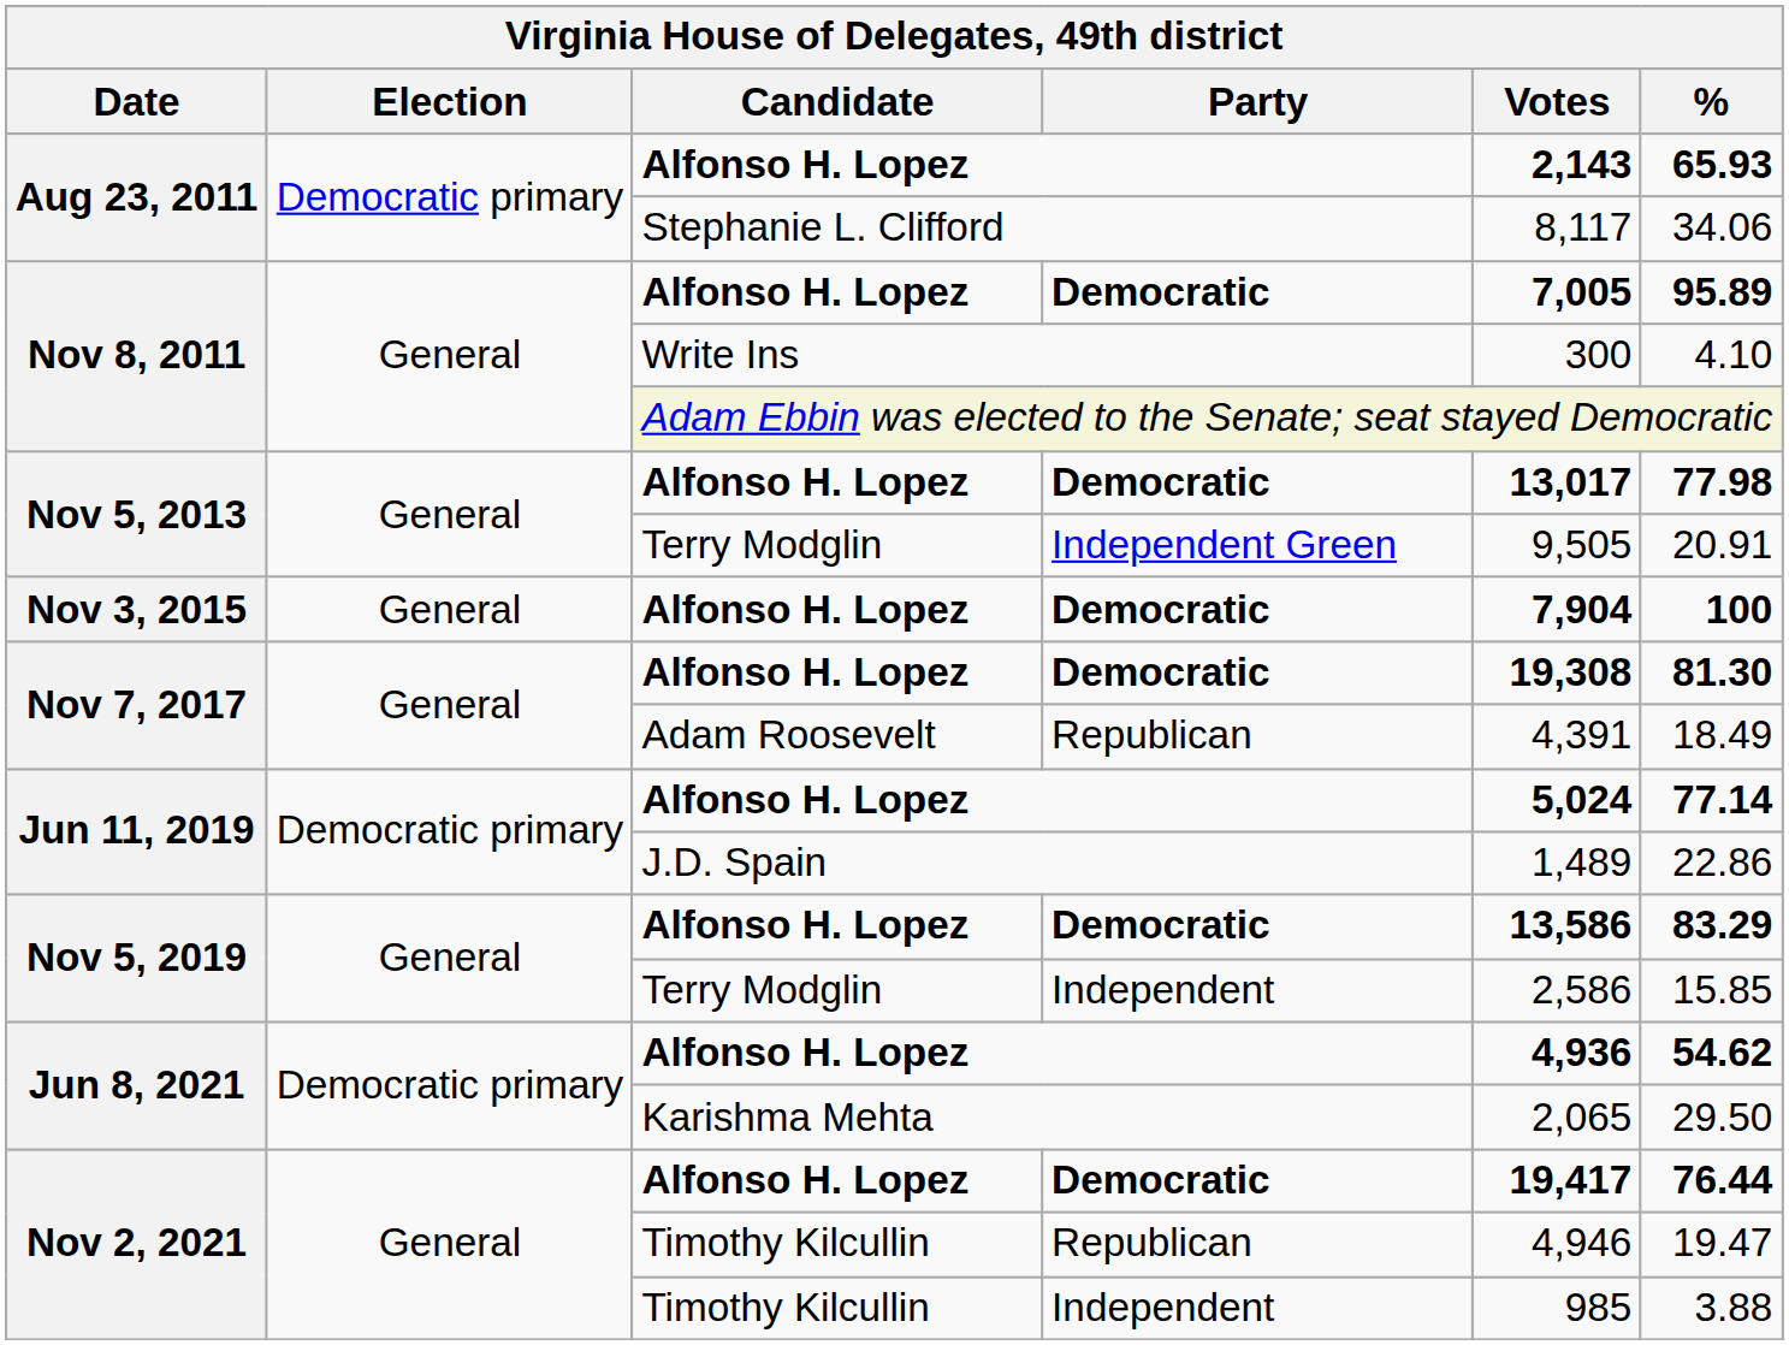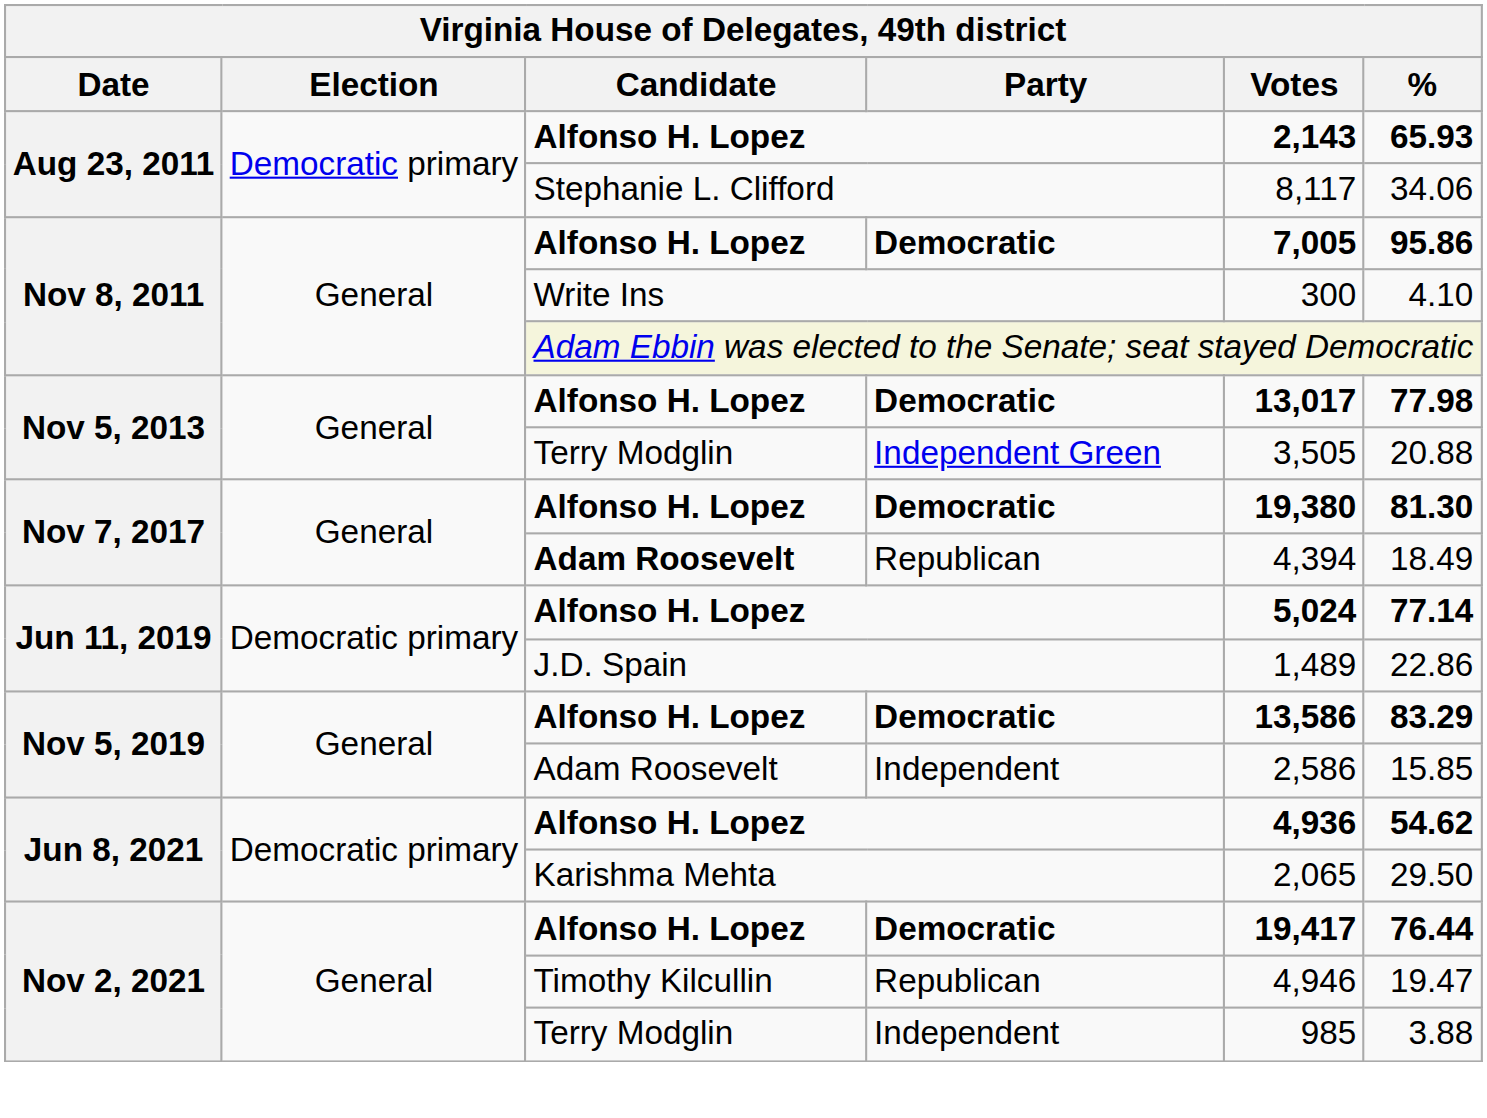Nov 8, 2011 / Democratic | %: 95.89 -> 95.86
Independent Green | Votes: 9,505 -> 3,505
Independent Green | %: 20.91 -> 20.88
- row: Nov 3, 2015 | General | Alfonso H. Lopez | Democratic | 7,904 | 100
Nov 7, 2017 / Democratic | Votes: 19,308 -> 19,380
Nov 7, 2017 / Republican | Candidate: normal -> bold
Nov 7, 2017 / Republican | Votes: 4,391 -> 4,394
Nov 5, 2019 / Independent | Candidate: Terry Modglin -> Adam Roosevelt
Nov 2, 2021 / Independent | Candidate: Timothy Kilcullin -> Terry Modglin
